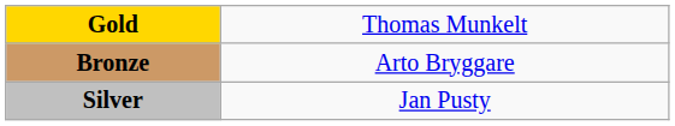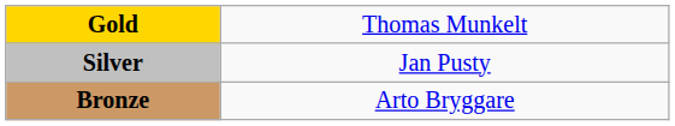rows swapped: Silver <-> Bronze
